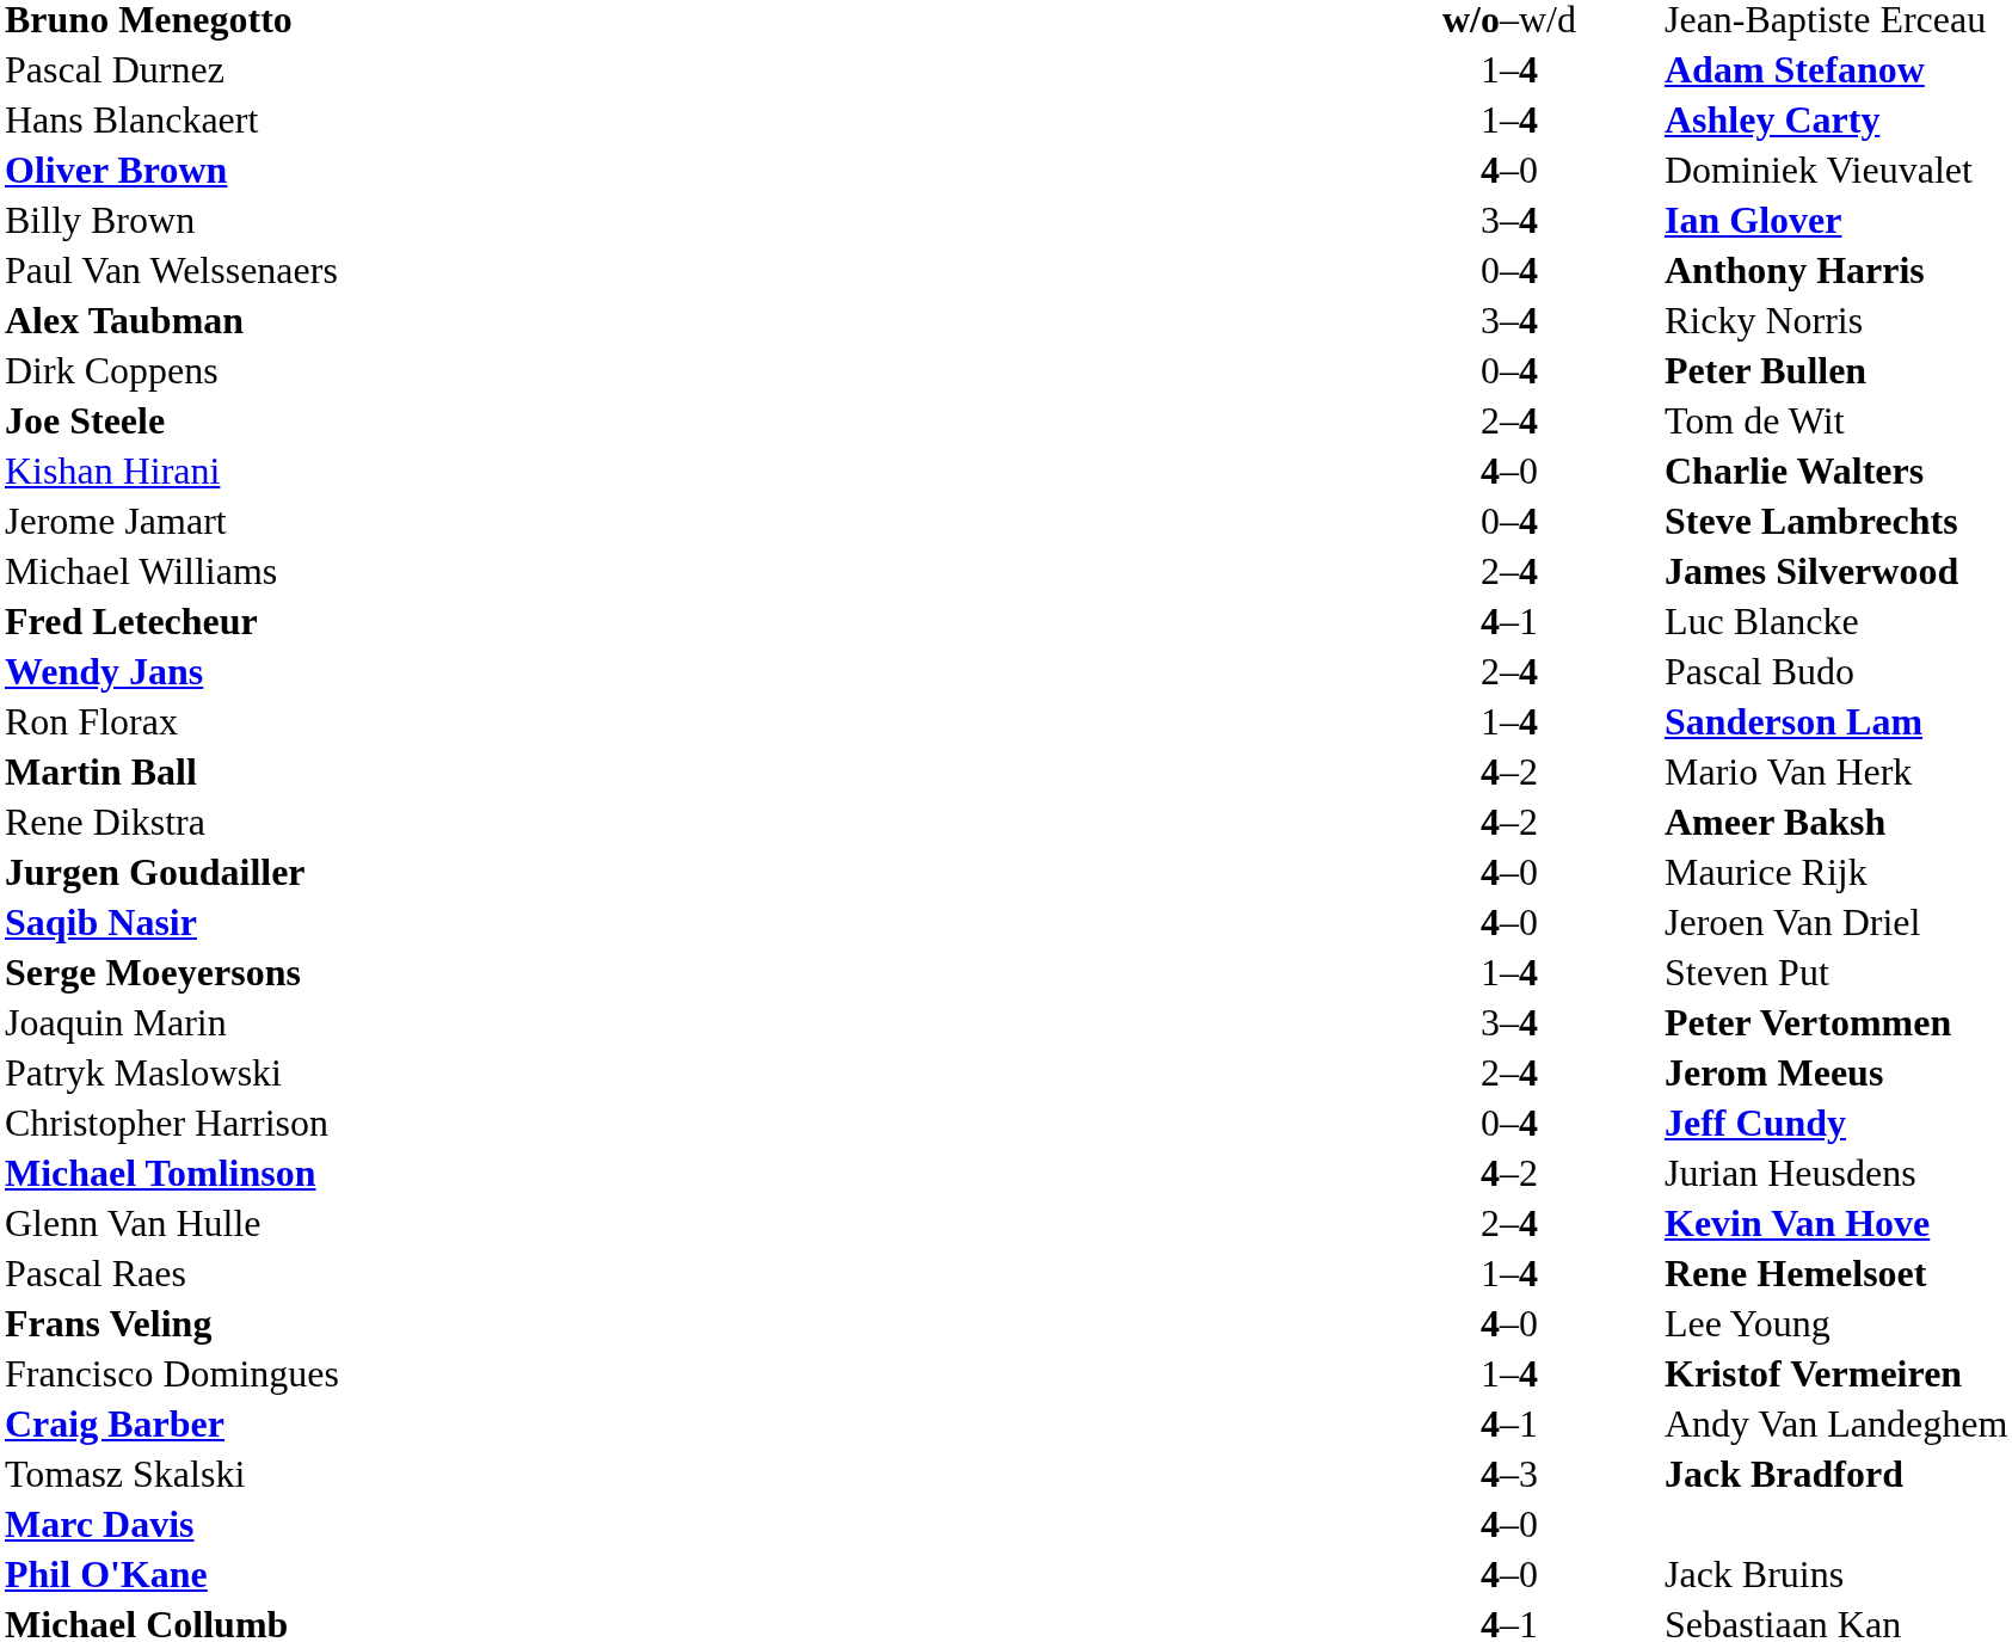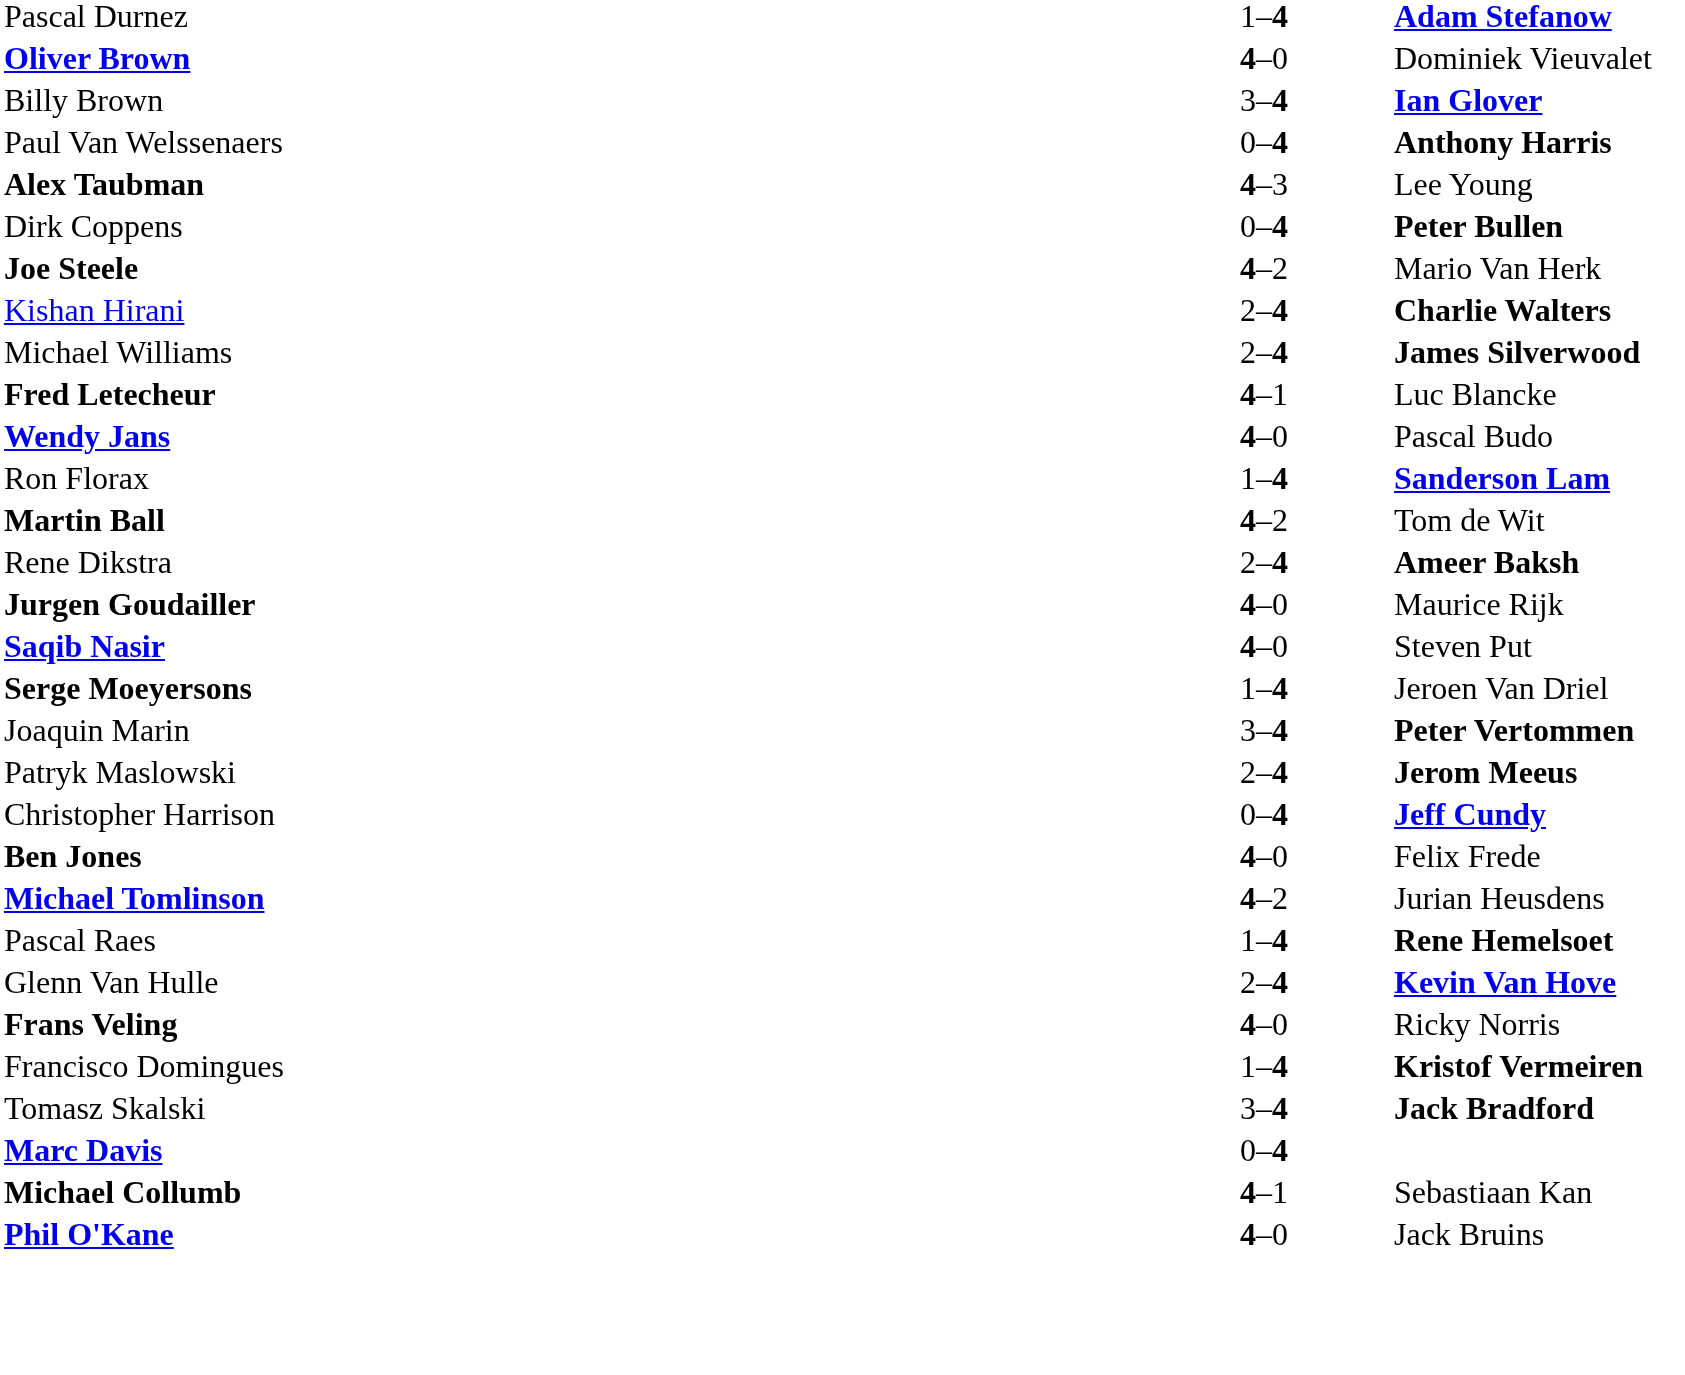- row: Bruno Menegotto | w/o–w/d | Jean-Baptiste Erceau
- row: Hans Blanckaert | 1–4 | Ashley Carty
Alex Taubman | column 2: 3–4 -> 4–3
Alex Taubman | column 3: Ricky Norris -> Lee Young
Joe Steele | column 2: 2–4 -> 4–2
Joe Steele | column 3: Tom de Wit -> Mario Van Herk
Kishan Hirani | column 2: 4–0 -> 2–4
- row: Jerome Jamart | 0–4 | Steve Lambrechts
Wendy Jans | column 2: 2–4 -> 4–0
Martin Ball | column 3: Mario Van Herk -> Tom de Wit
Rene Dikstra | column 2: 4–2 -> 2–4
Saqib Nasir | column 3: Jeroen Van Driel -> Steven Put
Serge Moeyersons | column 3: Steven Put -> Jeroen Van Driel
+ row: Ben Jones | 4–0 | Felix Frede
rows swapped: Glenn Van Hulle <-> Pascal Raes
Frans Veling | column 3: Lee Young -> Ricky Norris
- row: Craig Barber | 4–1 | Andy Van Landeghem
Tomasz Skalski | column 2: 4–3 -> 3–4
Marc Davis | column 2: 4–0 -> 0–4
rows swapped: Phil O'Kane <-> Michael Collumb
